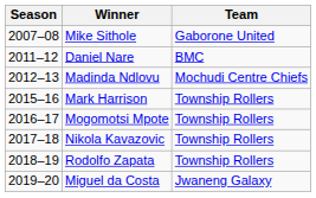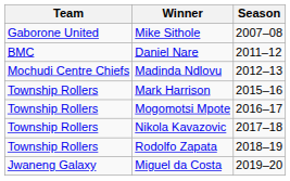columns swapped: Season <-> Team
